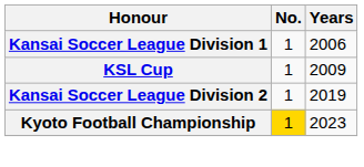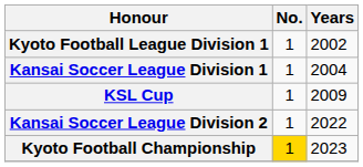+ row: Kyoto Football League Division 1 | 1 | 2002
Kansai Soccer League Division 1 | Years: 2006 -> 2004
Kansai Soccer League Division 2 | Years: 2019 -> 2022
